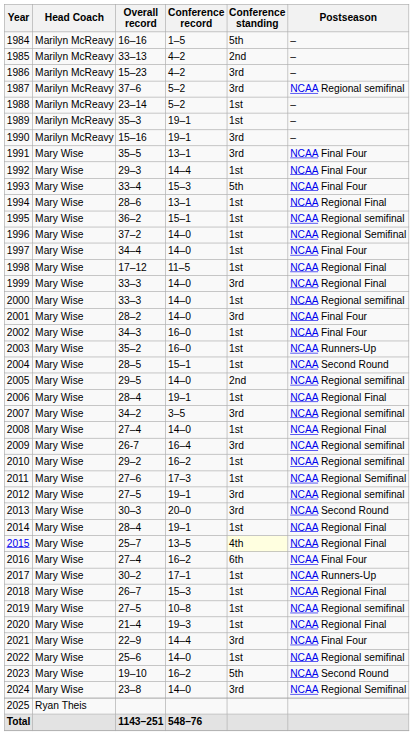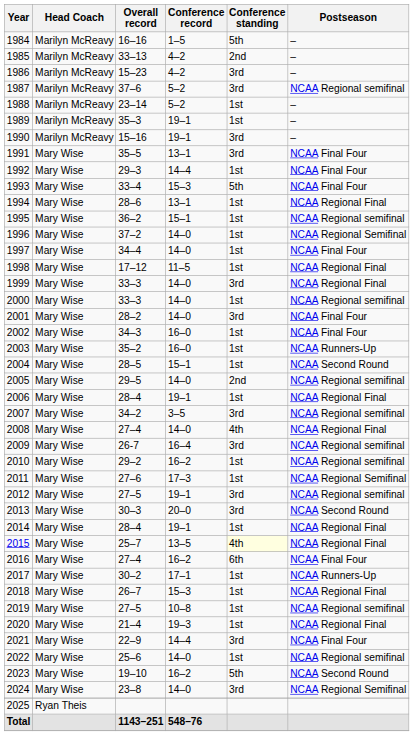2008 | Conference standing: 1st -> 4th
